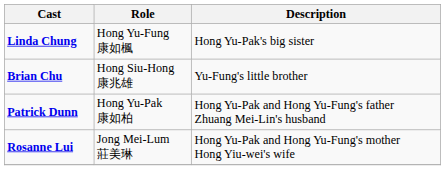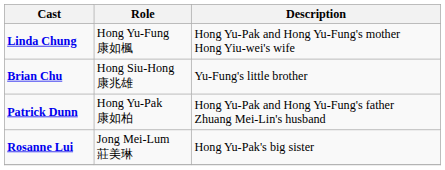Linda Chung | Description: Hong Yu-Pak's big sister -> Hong Yu-Pak and Hong Yu-Fung's mother Hong Yiu-wei's wife
Rosanne Lui | Description: Hong Yu-Pak and Hong Yu-Fung's mother Hong Yiu-wei's wife -> Hong Yu-Pak's big sister
